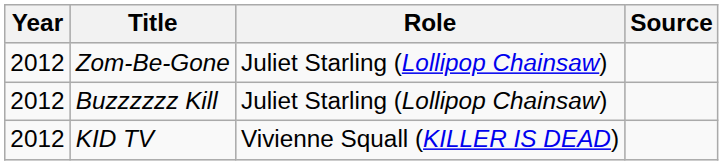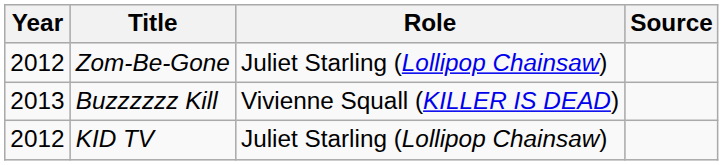Buzzzzzz Kill | Year: 2012 -> 2013
Buzzzzzz Kill | Role: Juliet Starling (Lollipop Chainsaw) -> Vivienne Squall (KILLER IS DEAD)
KID TV | Role: Vivienne Squall (KILLER IS DEAD) -> Juliet Starling (Lollipop Chainsaw)
